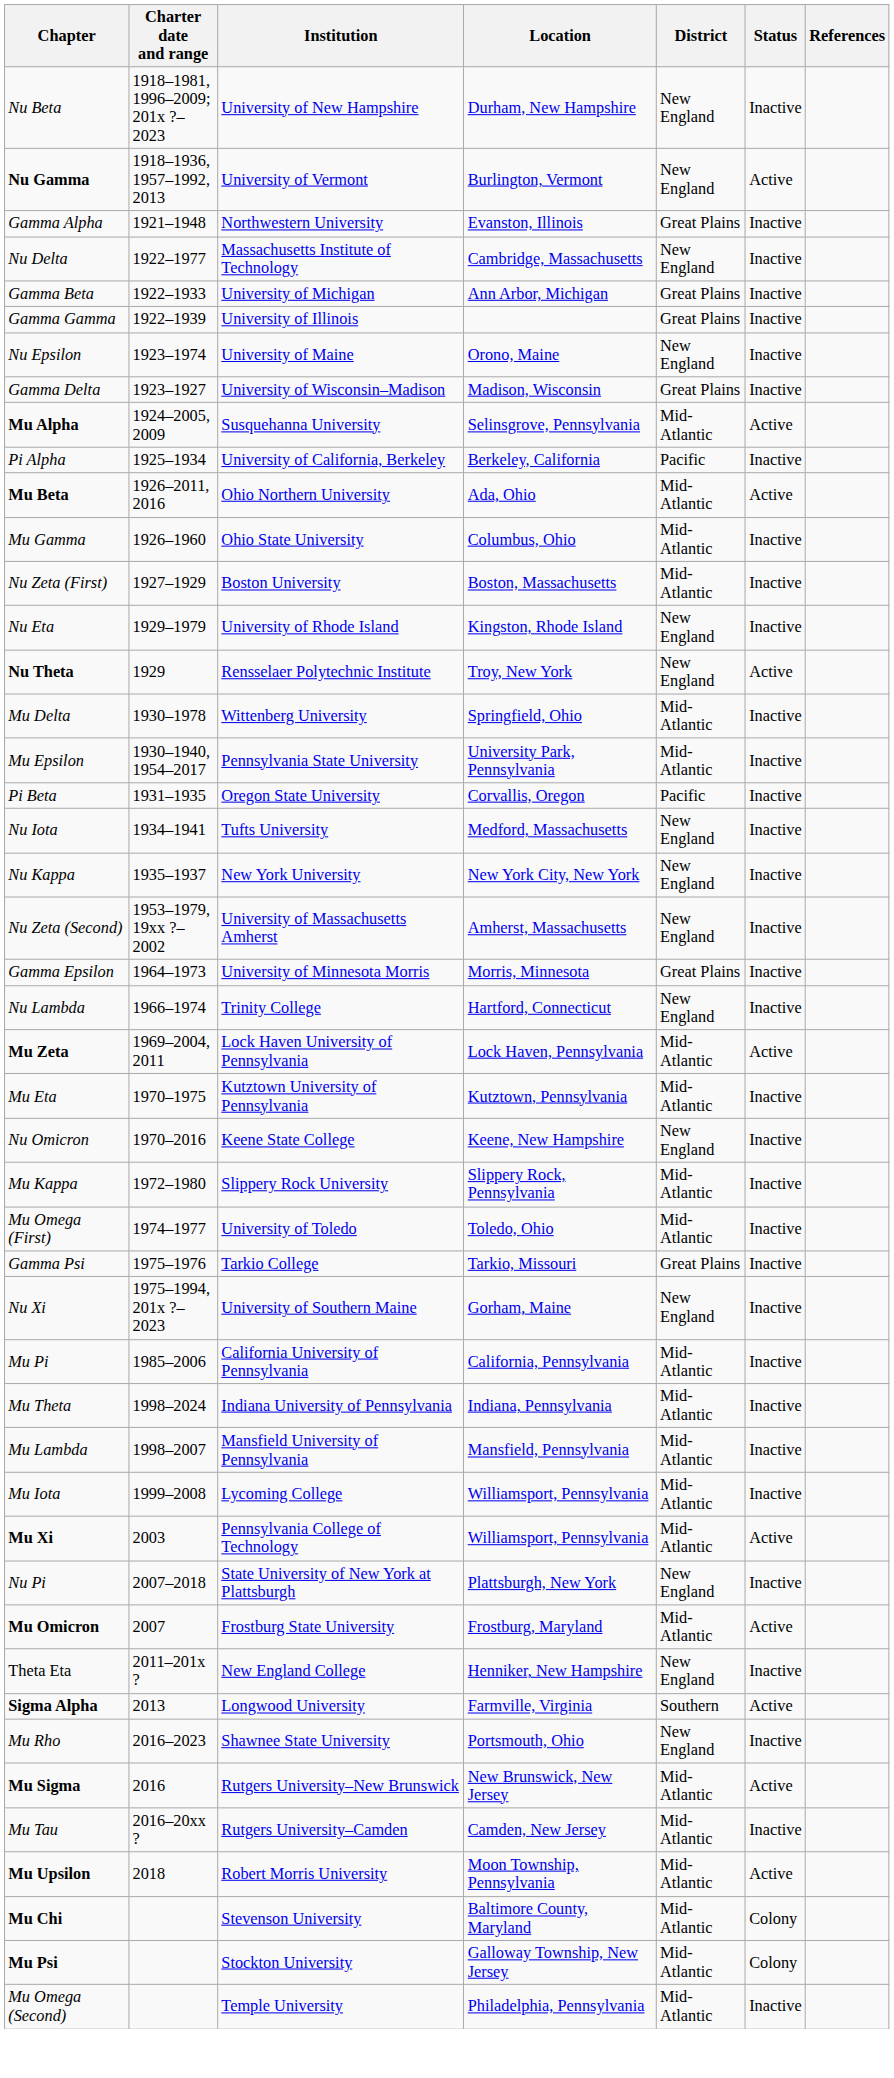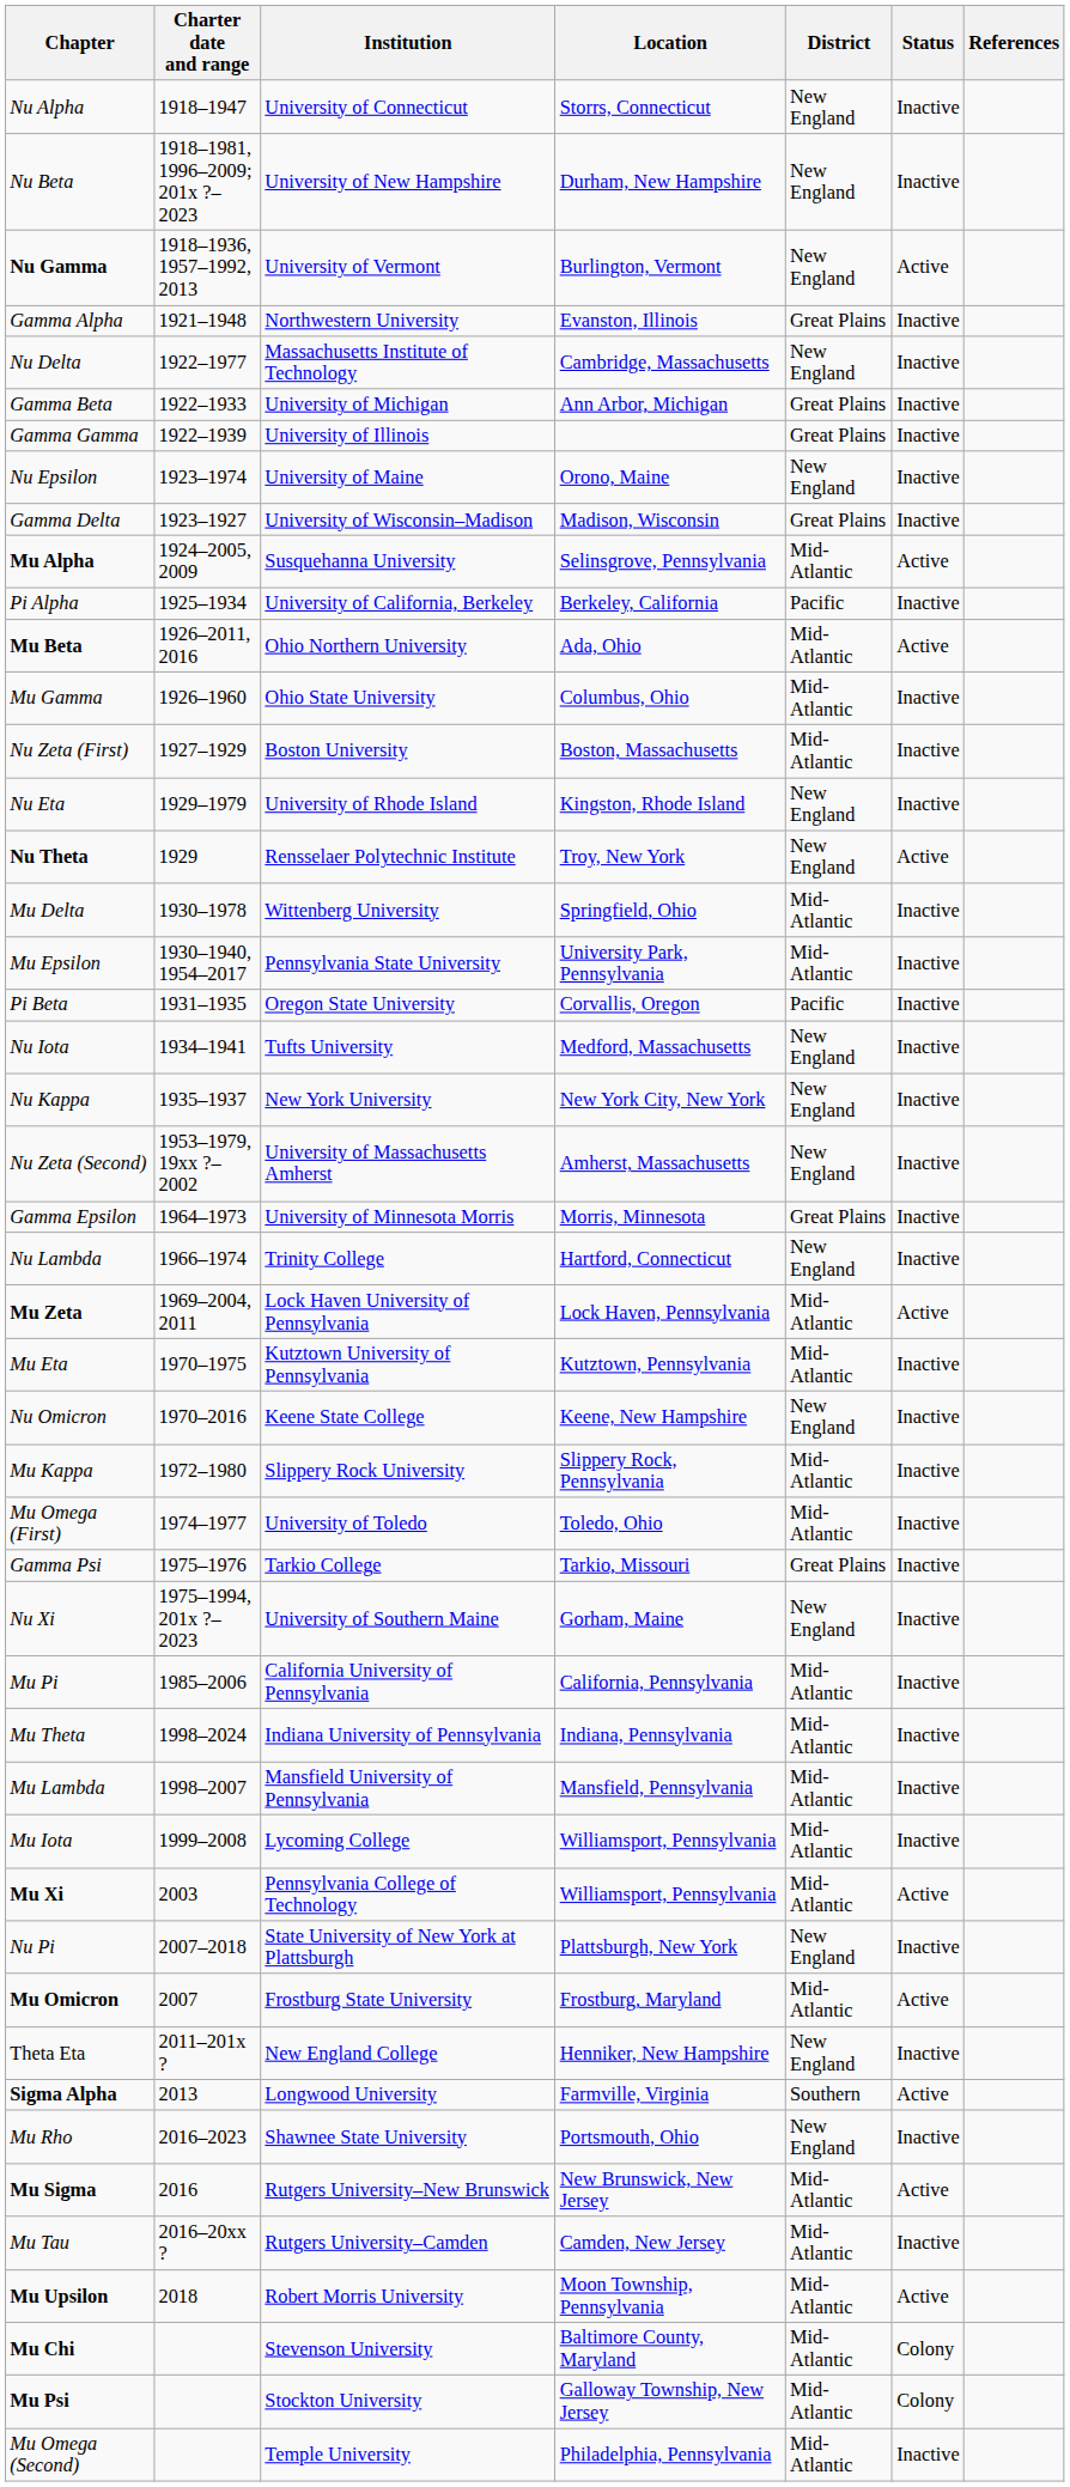+ row: Nu Alpha | 1918–1947 | University of Connecticut | Storrs, Connecticut | New England | Inactive
